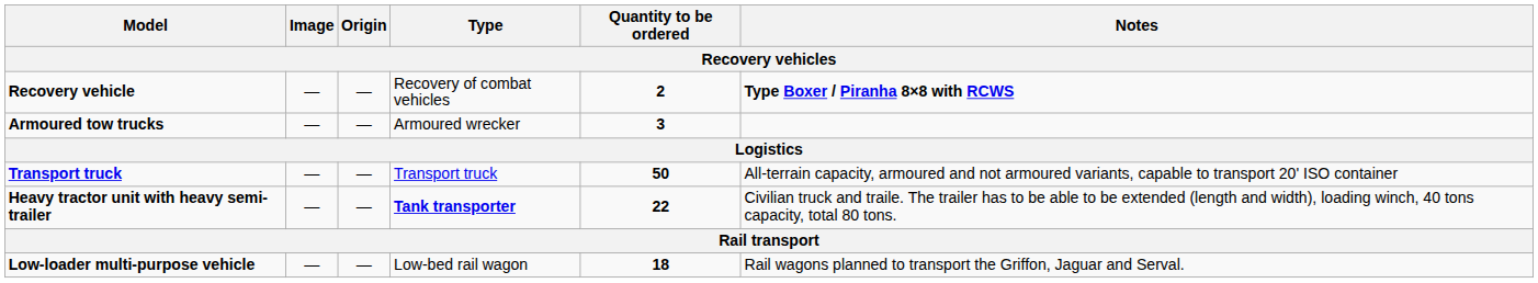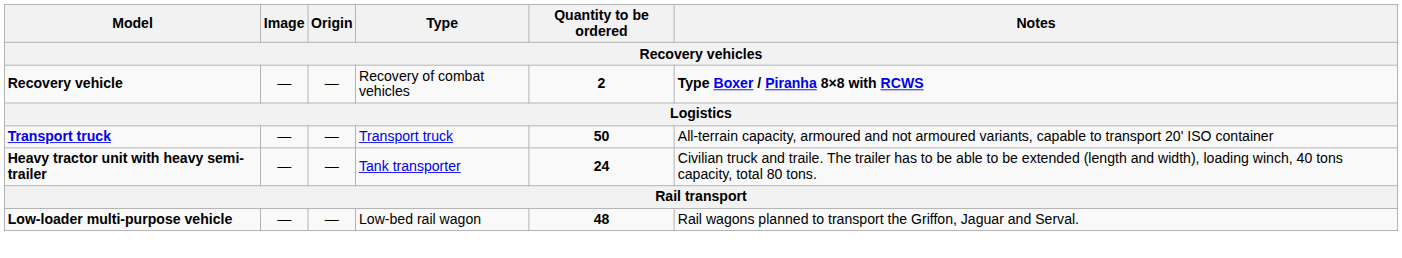- row: Armoured tow trucks | — | — | Armoured wrecker | 3
Heavy tractor unit with heavy semi-trailer | Type: bold -> normal
Heavy tractor unit with heavy semi-trailer | Quantity to be ordered: 22 -> 24
Low-loader multi-purpose vehicle | Quantity to be ordered: 18 -> 48
